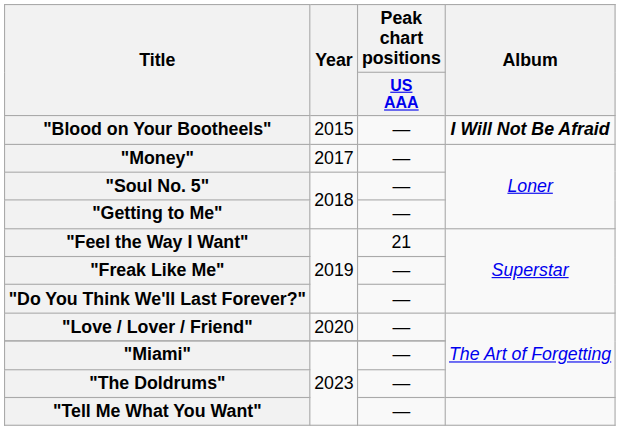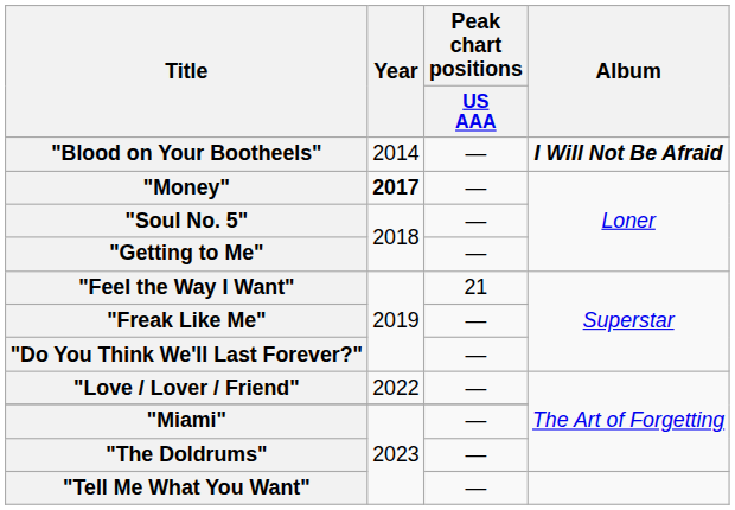"Blood on Your Bootheels" | Year: 2015 -> 2014
"Money" | Year: normal -> bold
"Love / Lover / Friend" | Year: 2020 -> 2022
